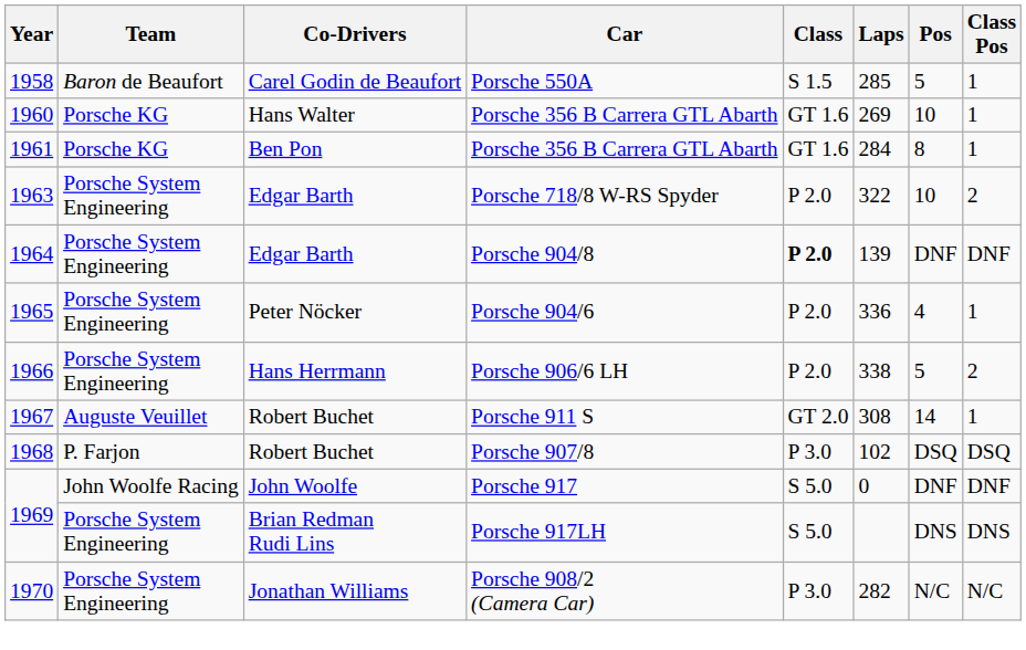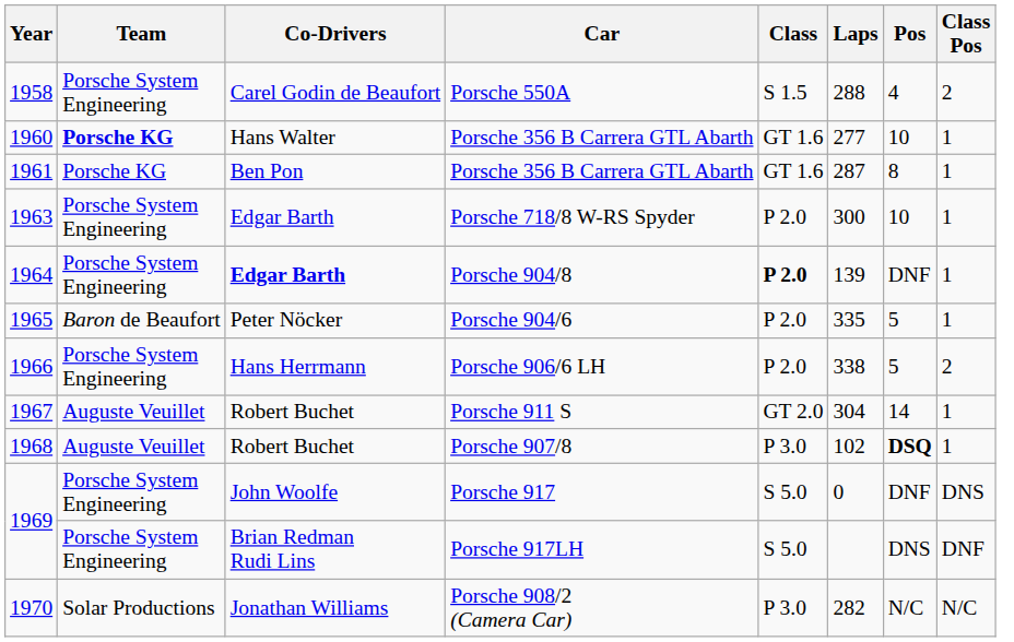Porsche 550A | Team: Baron de Beaufort -> Porsche System Engineering
Porsche 550A | Laps: 285 -> 288
Porsche 550A | Pos: 5 -> 4
Porsche 550A | Class Pos: 1 -> 2
1960 / Porsche 356 B Carrera GTL Abarth | Team: normal -> bold
1960 / Porsche 356 B Carrera GTL Abarth | Laps: 269 -> 277
1961 / Porsche 356 B Carrera GTL Abarth | Laps: 284 -> 287
Porsche 718/8 W-RS Spyder | Laps: 322 -> 300
Porsche 718/8 W-RS Spyder | Class Pos: 2 -> 1
Porsche 904/8 | Co-Drivers: normal -> bold
Porsche 904/8 | Class Pos: DNF -> 1
Porsche 904/6 | Team: Porsche System Engineering -> Baron de Beaufort
Porsche 904/6 | Laps: 336 -> 335
Porsche 904/6 | Pos: 4 -> 5
Porsche 911 S | Laps: 308 -> 304
Porsche 907/8 | Team: P. Farjon -> Auguste Veuillet
Porsche 907/8 | Pos: normal -> bold
Porsche 907/8 | Class Pos: DSQ -> 1
Porsche 917 | Team: John Woolfe Racing -> Porsche System Engineering
Porsche 917 | Class Pos: DNF -> DNS
Porsche 917LH | Class Pos: DNS -> DNF
Porsche 908/2 (Camera Car) | Team: Porsche System Engineering -> Solar Productions
